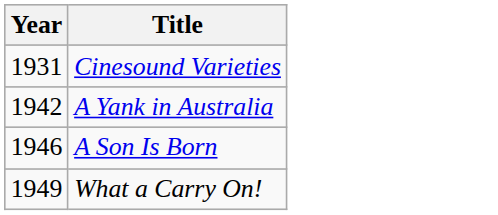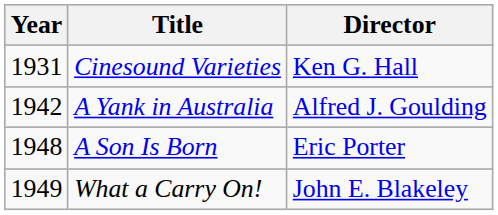+ column: Director | Ken G. Hall | Alfred J. Goulding | Eric Porter | John E. Blakeley
A Son Is Born | Year: 1946 -> 1948
